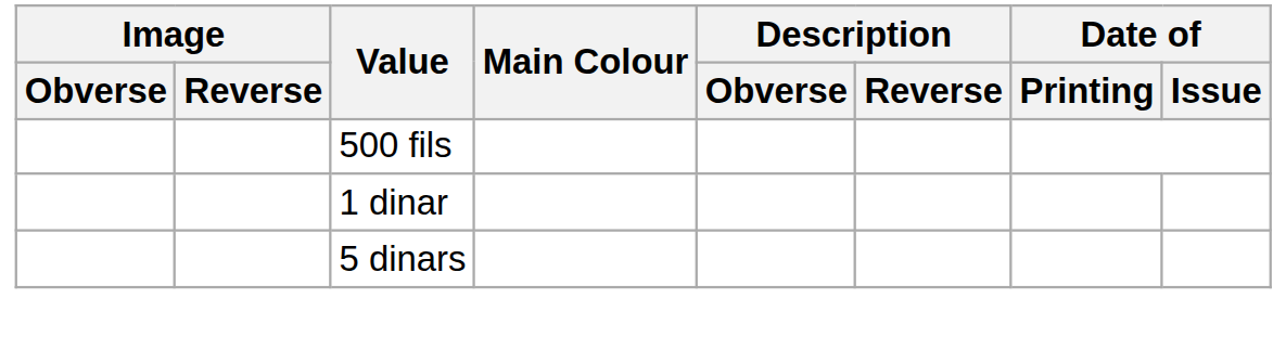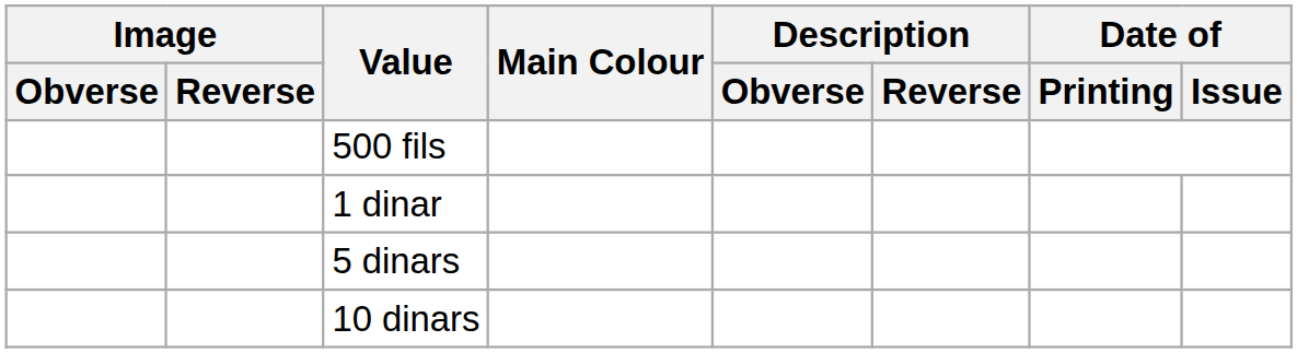+ row: 10 dinars
